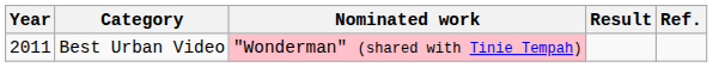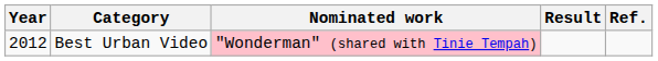Best Urban Video | Year: 2011 -> 2012
